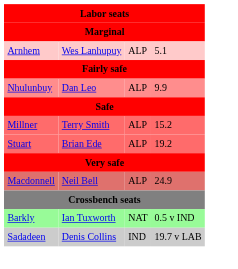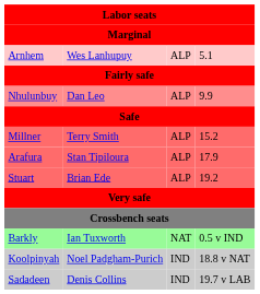+ row: Arafura | Stan Tipiloura | ALP | 17.9
- row: Macdonnell | Neil Bell | ALP | 24.9
+ row: Koolpinyah | Noel Padgham-Purich | IND | 18.8 v NAT
